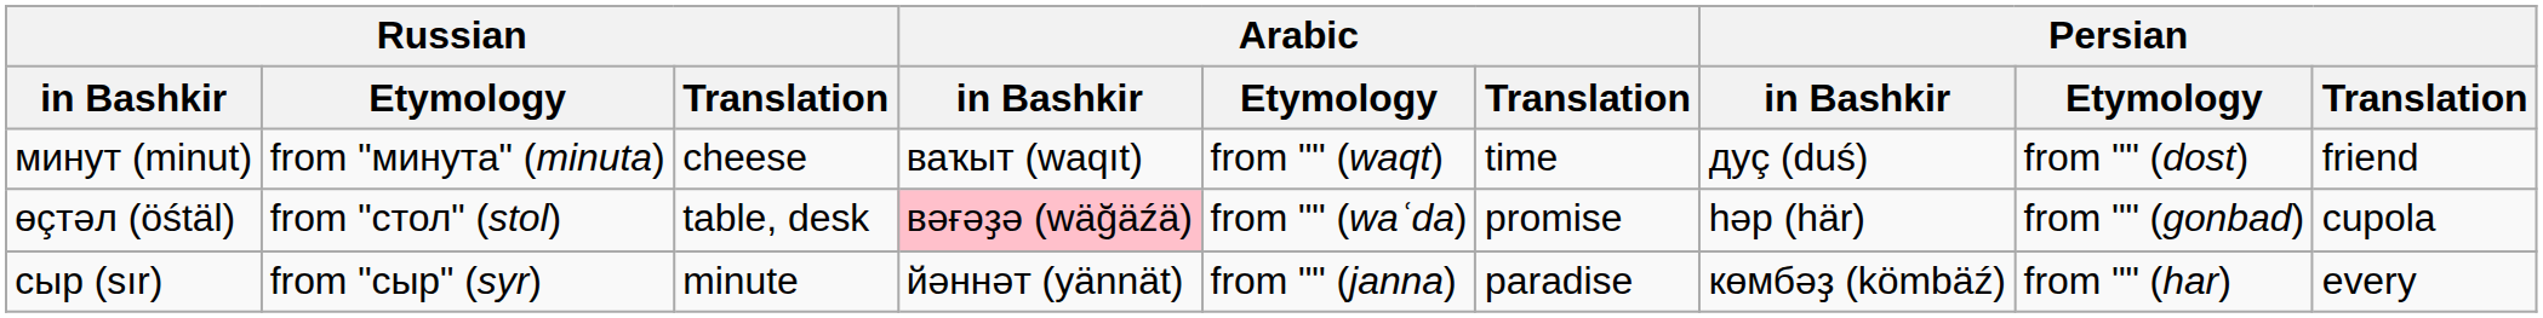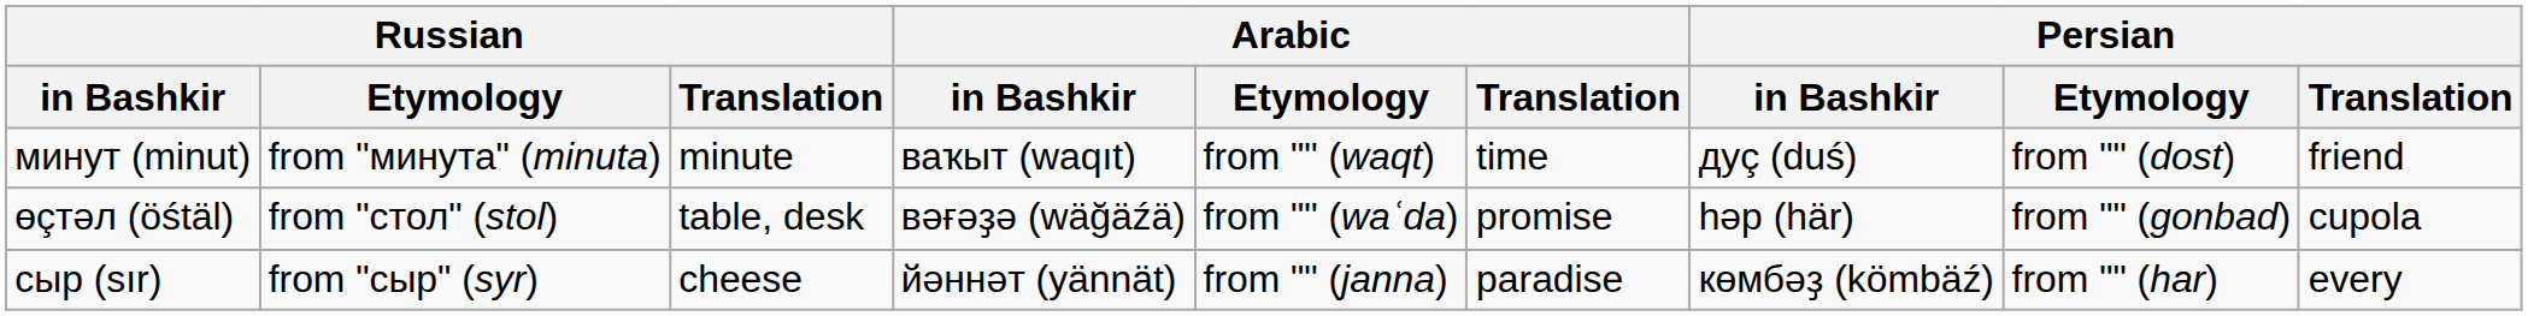минут (minut) | Russian / Translation: cheese -> minute
өçтәл (öśtäl) | Arabic / in Bashkir: pink background -> no background
сыр (sır) | Russian / Translation: minute -> cheese
